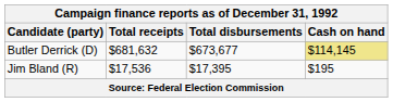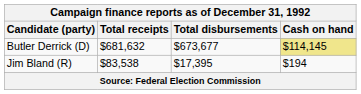Jim Bland (R) | Total receipts: $17,536 -> $83,538
Jim Bland (R) | Cash on hand: $195 -> $194
